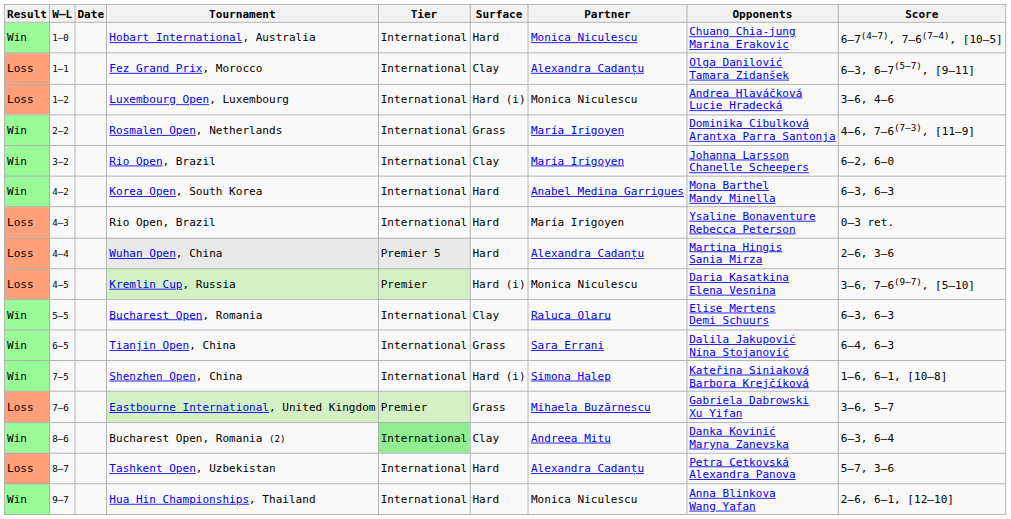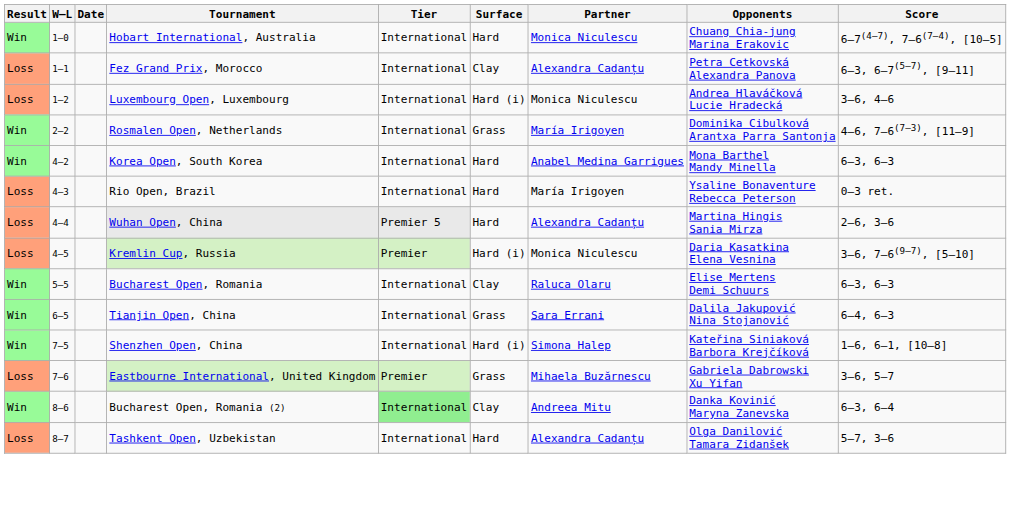Fez Grand Prix, Morocco | Opponents: Olga Danilović Tamara Zidanšek -> Petra Cetkovská Alexandra Panova
- row: Win | 3–2 | Rio Open, Brazil | International | Clay | María Irigoyen | Johanna Larsson Chanelle Scheepers | 6–2, 6–0
Tashkent Open, Uzbekistan | Opponents: Petra Cetkovská Alexandra Panova -> Olga Danilović Tamara Zidanšek
- row: Win | 9–7 | Hua Hin Championships, Thailand | International | Hard | Monica Niculescu | Anna Blinkova Wang Yafan | 2–6, 6–1, [12–10]
